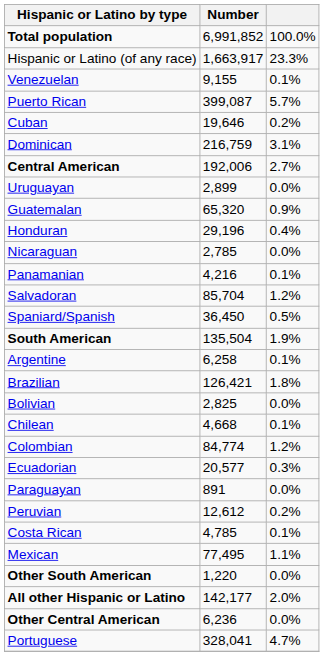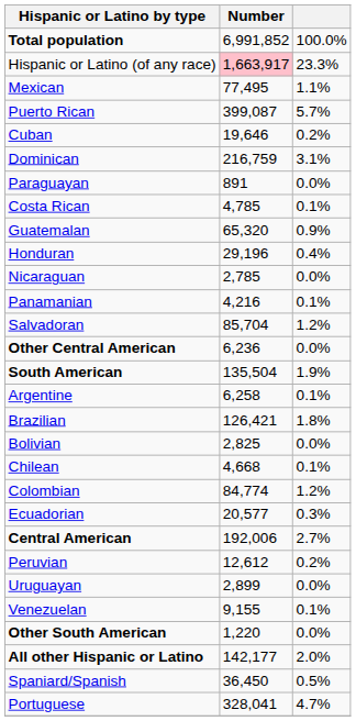Hispanic or Latino (of any race) | Number: no background -> pink background
rows swapped: Mexican <-> Venezuelan
rows swapped: Central American <-> Paraguayan
rows swapped: Costa Rican <-> Uruguayan
rows swapped: Other Central American <-> Spaniard/Spanish
